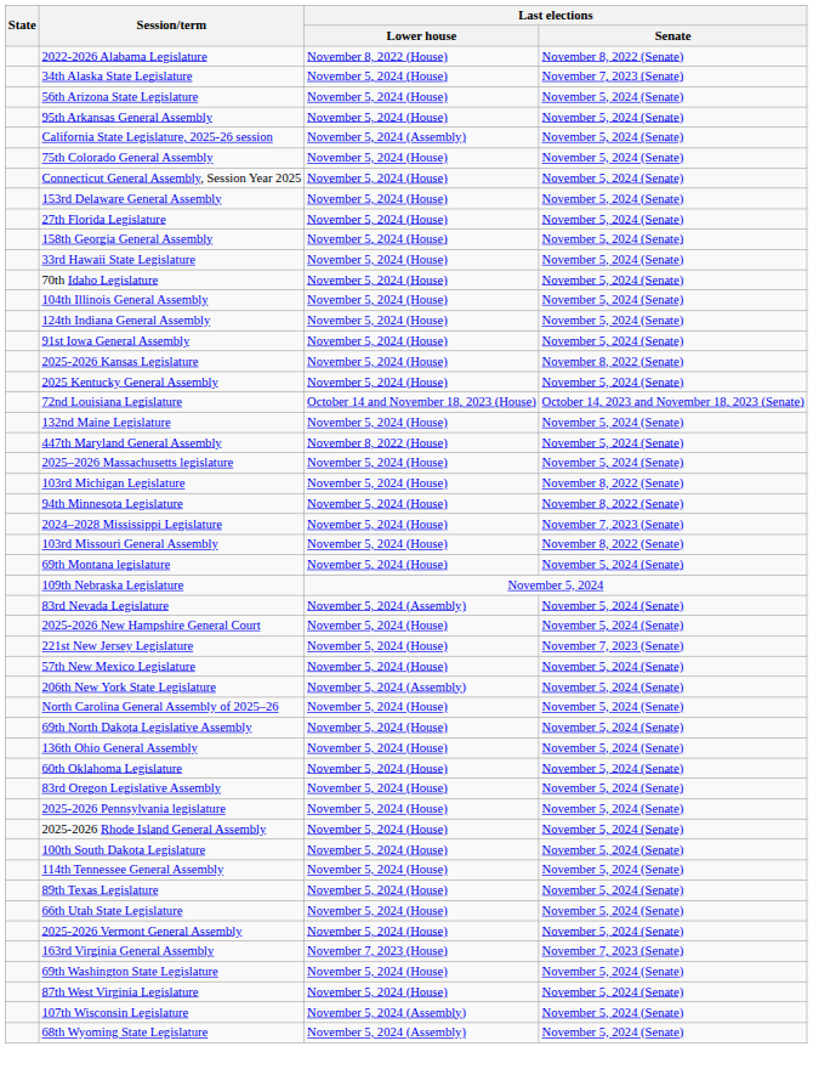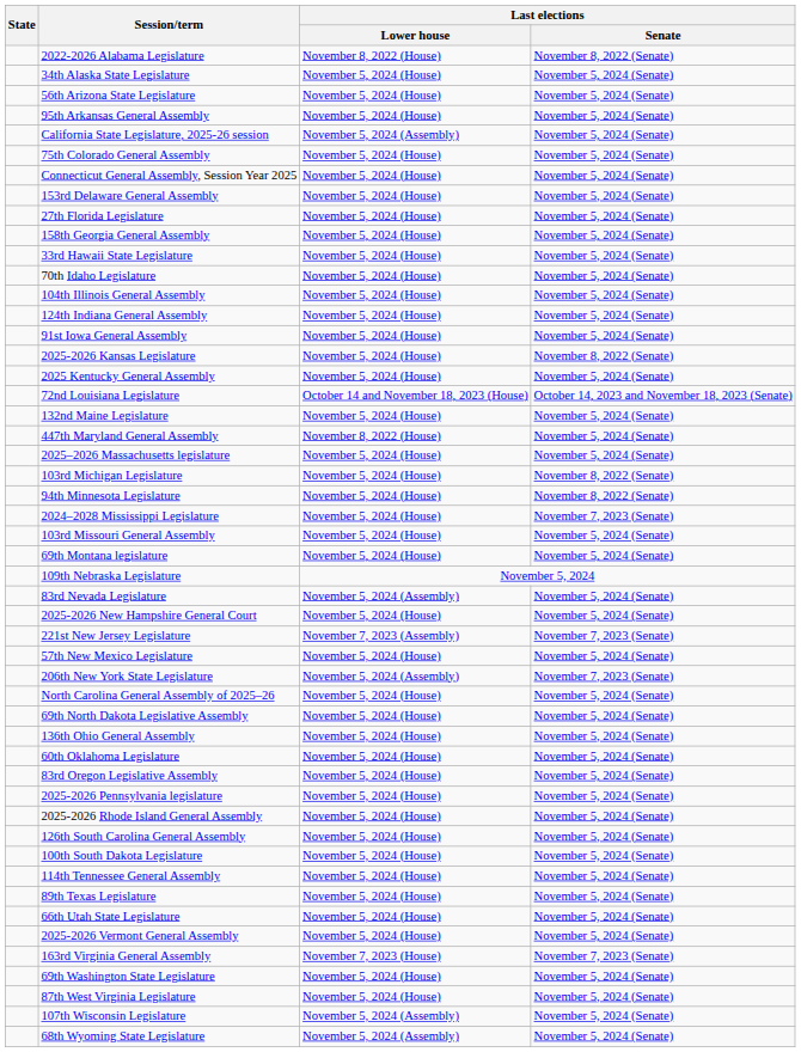34th Alaska State Legislature | Last elections / Senate: November 7, 2023 (Senate) -> November 5, 2024 (Senate)
103rd Missouri General Assembly | Last elections / Senate: November 8, 2022 (Senate) -> November 5, 2024 (Senate)
221st New Jersey Legislature | Last elections / Lower house: November 5, 2024 (House) -> November 7, 2023 (Assembly)
206th New York State Legislature | Last elections / Senate: November 5, 2024 (Senate) -> November 7, 2023 (Senate)
+ row: 126th South Carolina General Assembly | November 5, 2024 (House) | November 5, 2024 (Senate)
